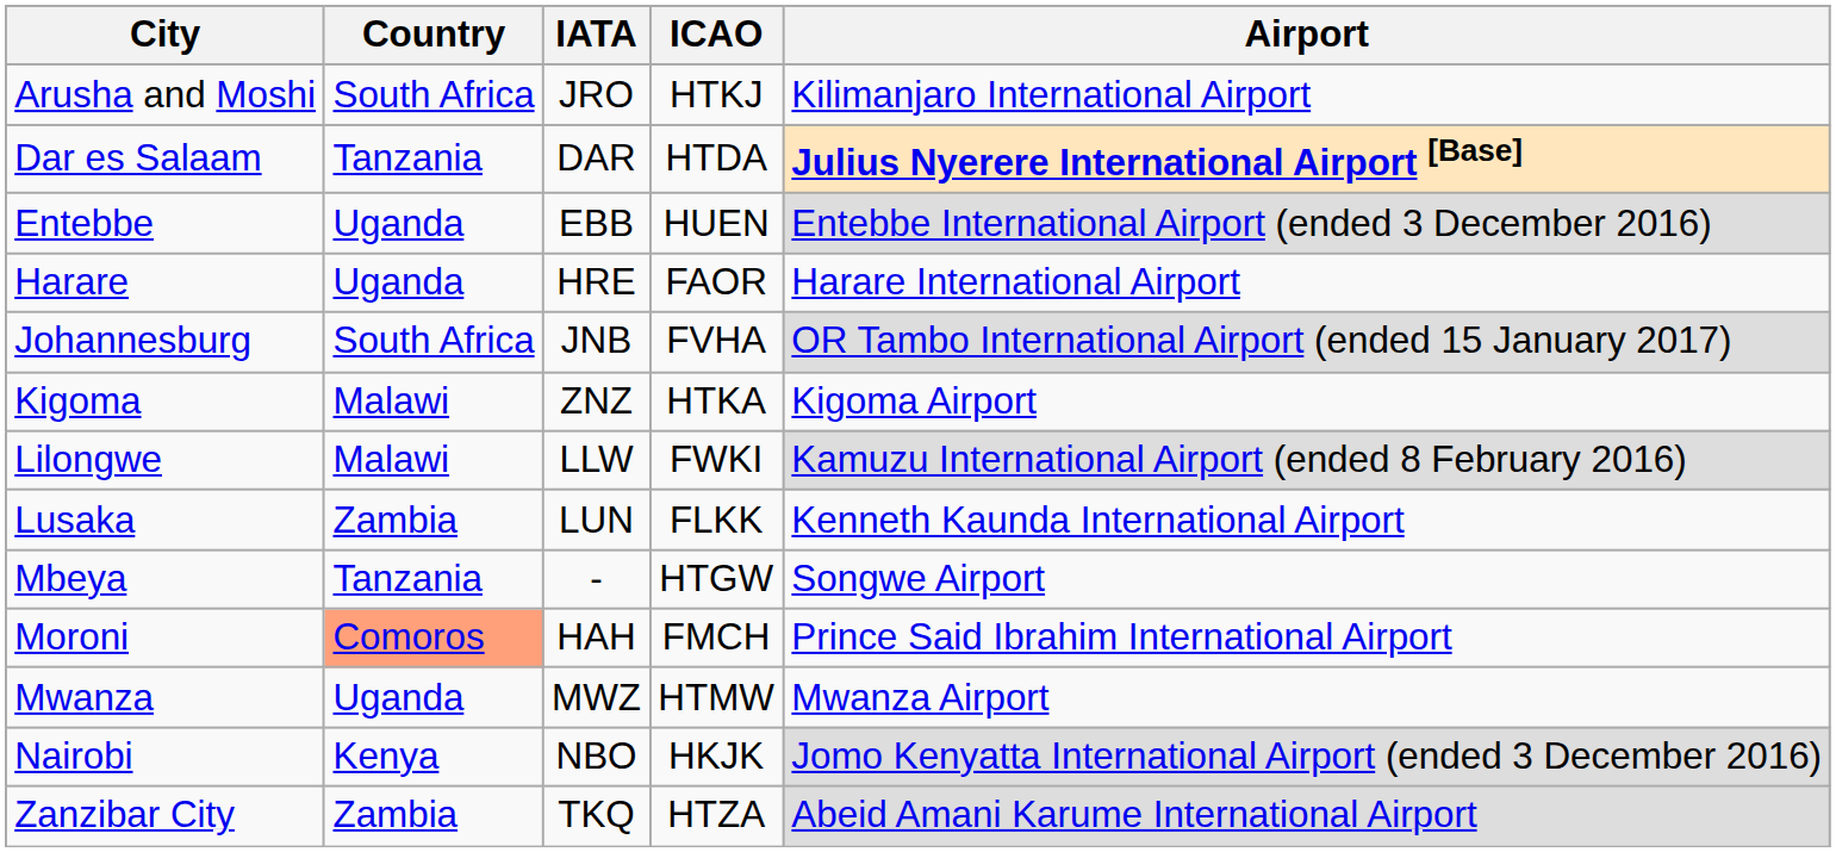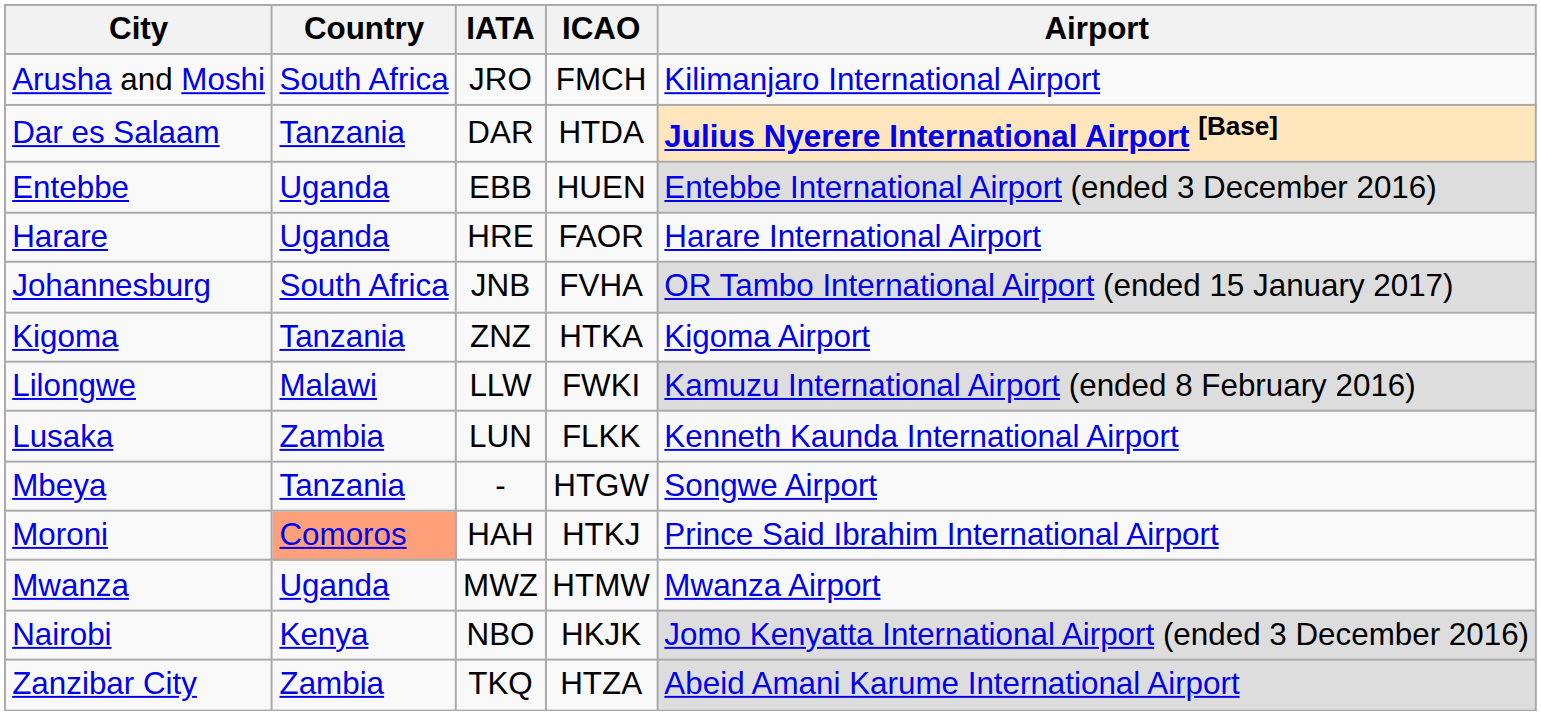Arusha and Moshi | ICAO: HTKJ -> FMCH
Kigoma | Country: Malawi -> Tanzania
Moroni | ICAO: FMCH -> HTKJ
